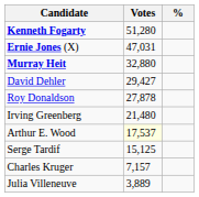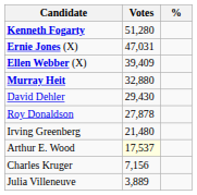+ row: Ellen Webber (X) | 39,409
David Dehler | Votes: 29,427 -> 29,430
- row: Serge Tardif | 15,125
Charles Kruger | Votes: 7,157 -> 7,156
